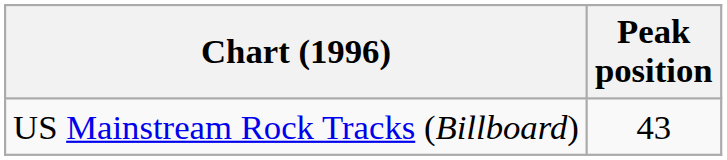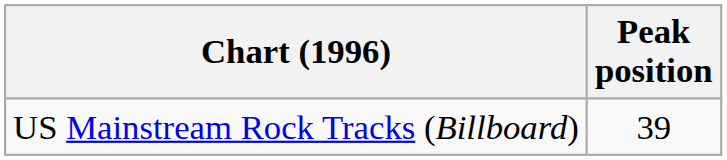US Mainstream Rock Tracks (Billboard) | Peak position: 43 -> 39
